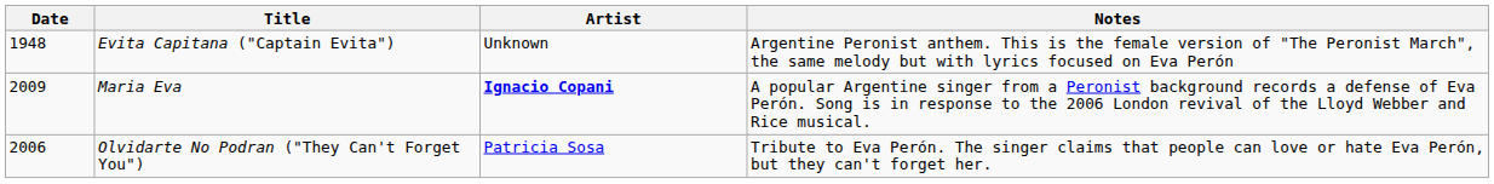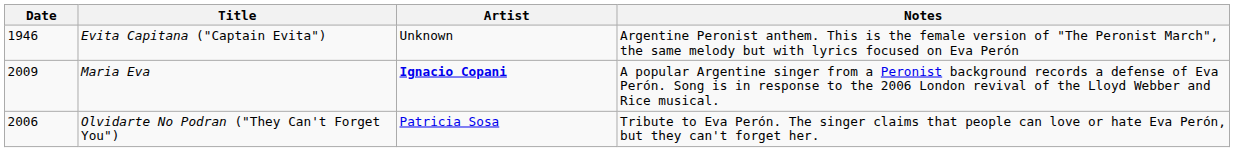Evita Capitana ("Captain Evita") | Date: 1948 -> 1946
